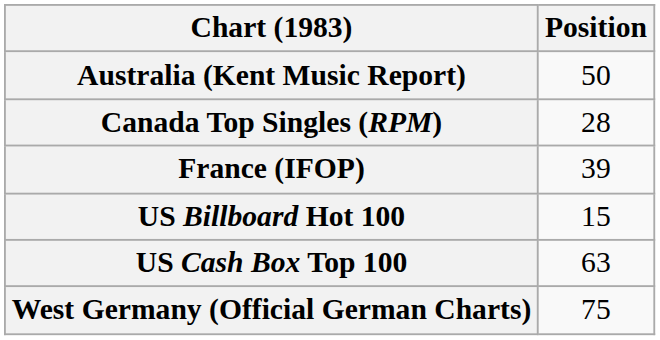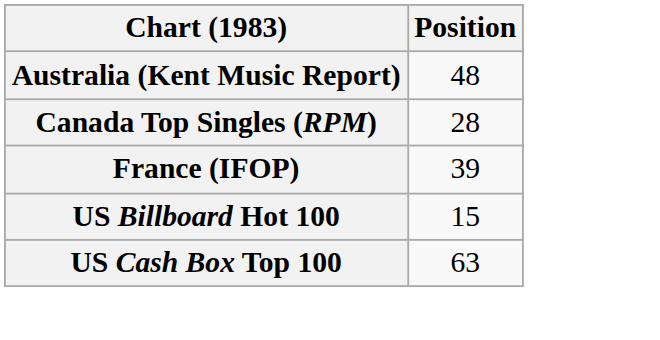Australia (Kent Music Report) | Position: 50 -> 48
- row: West Germany (Official German Charts) | 75
